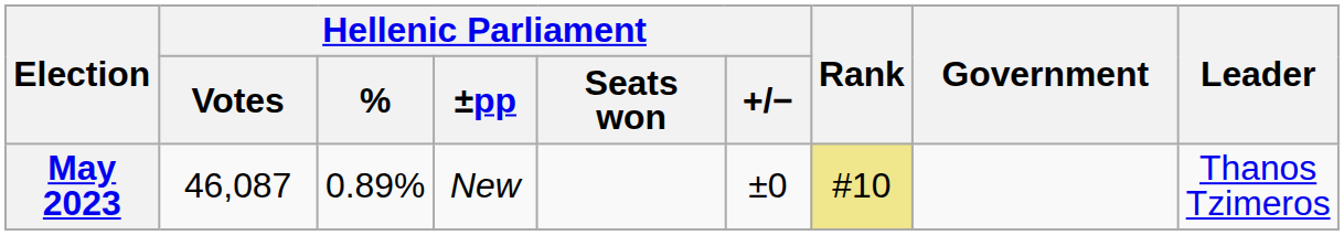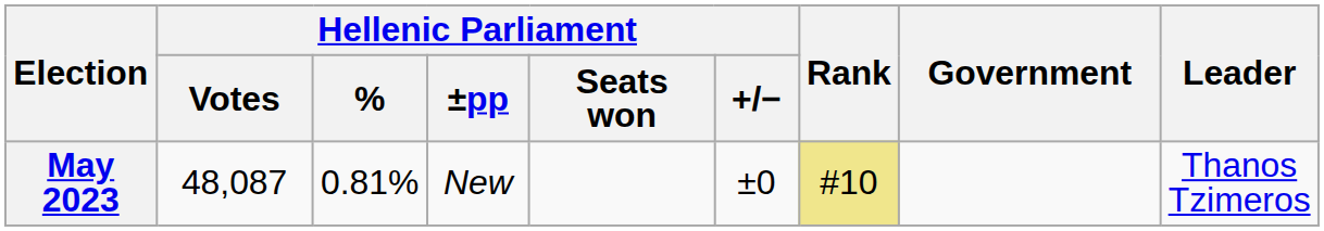May 2023 | Hellenic Parliament / Votes: 46,087 -> 48,087
May 2023 | Hellenic Parliament / %: 0.89% -> 0.81%
